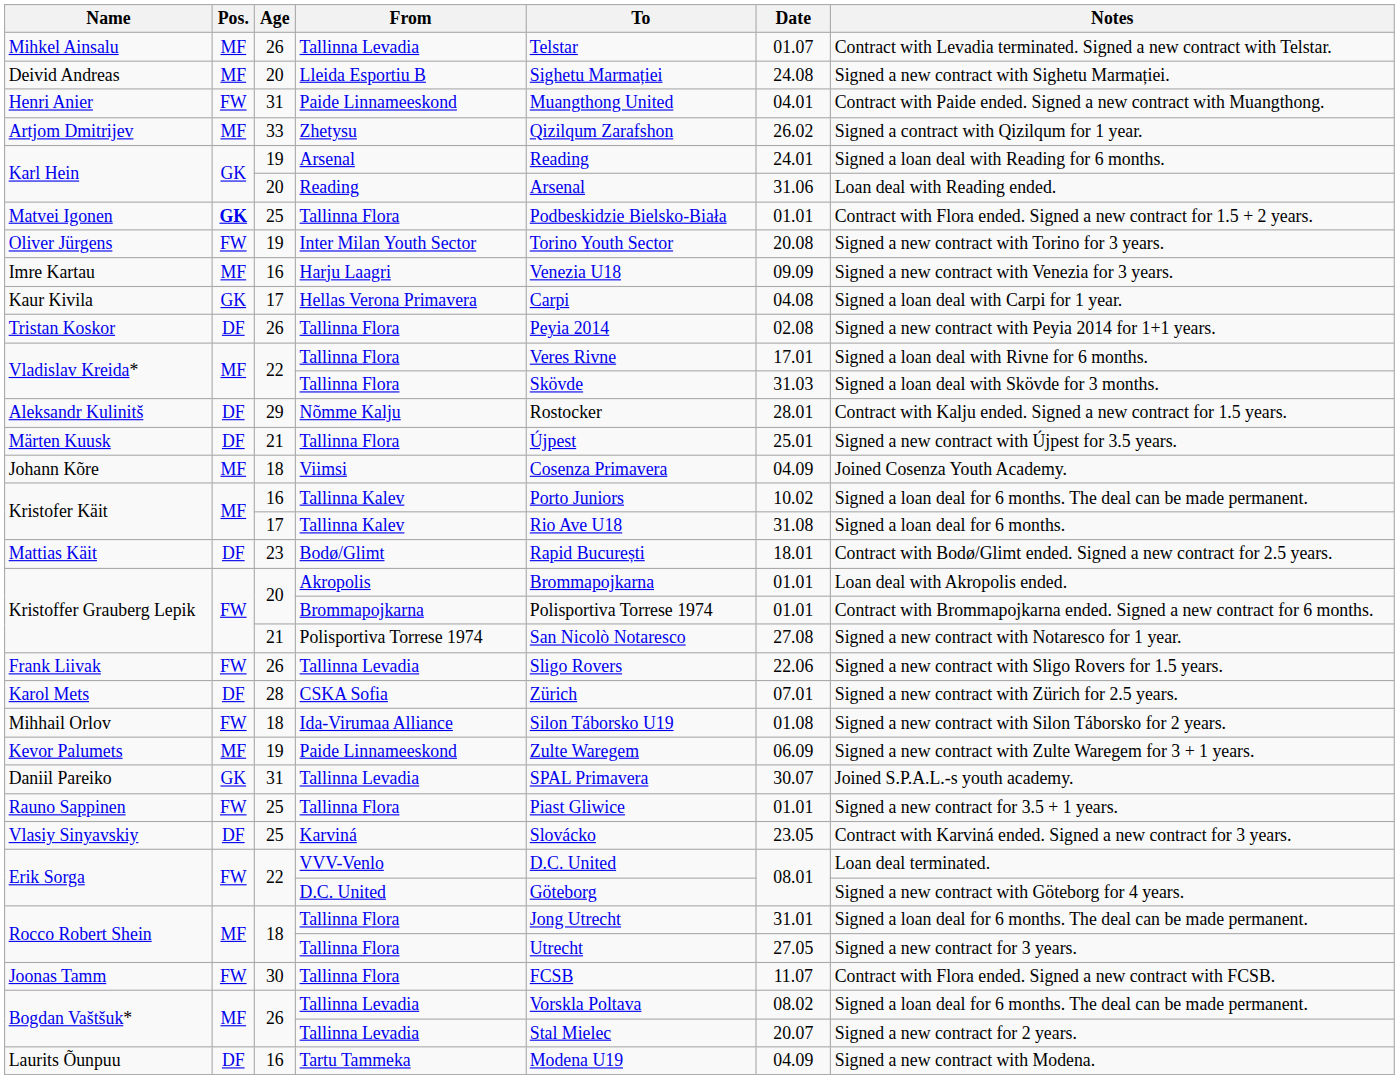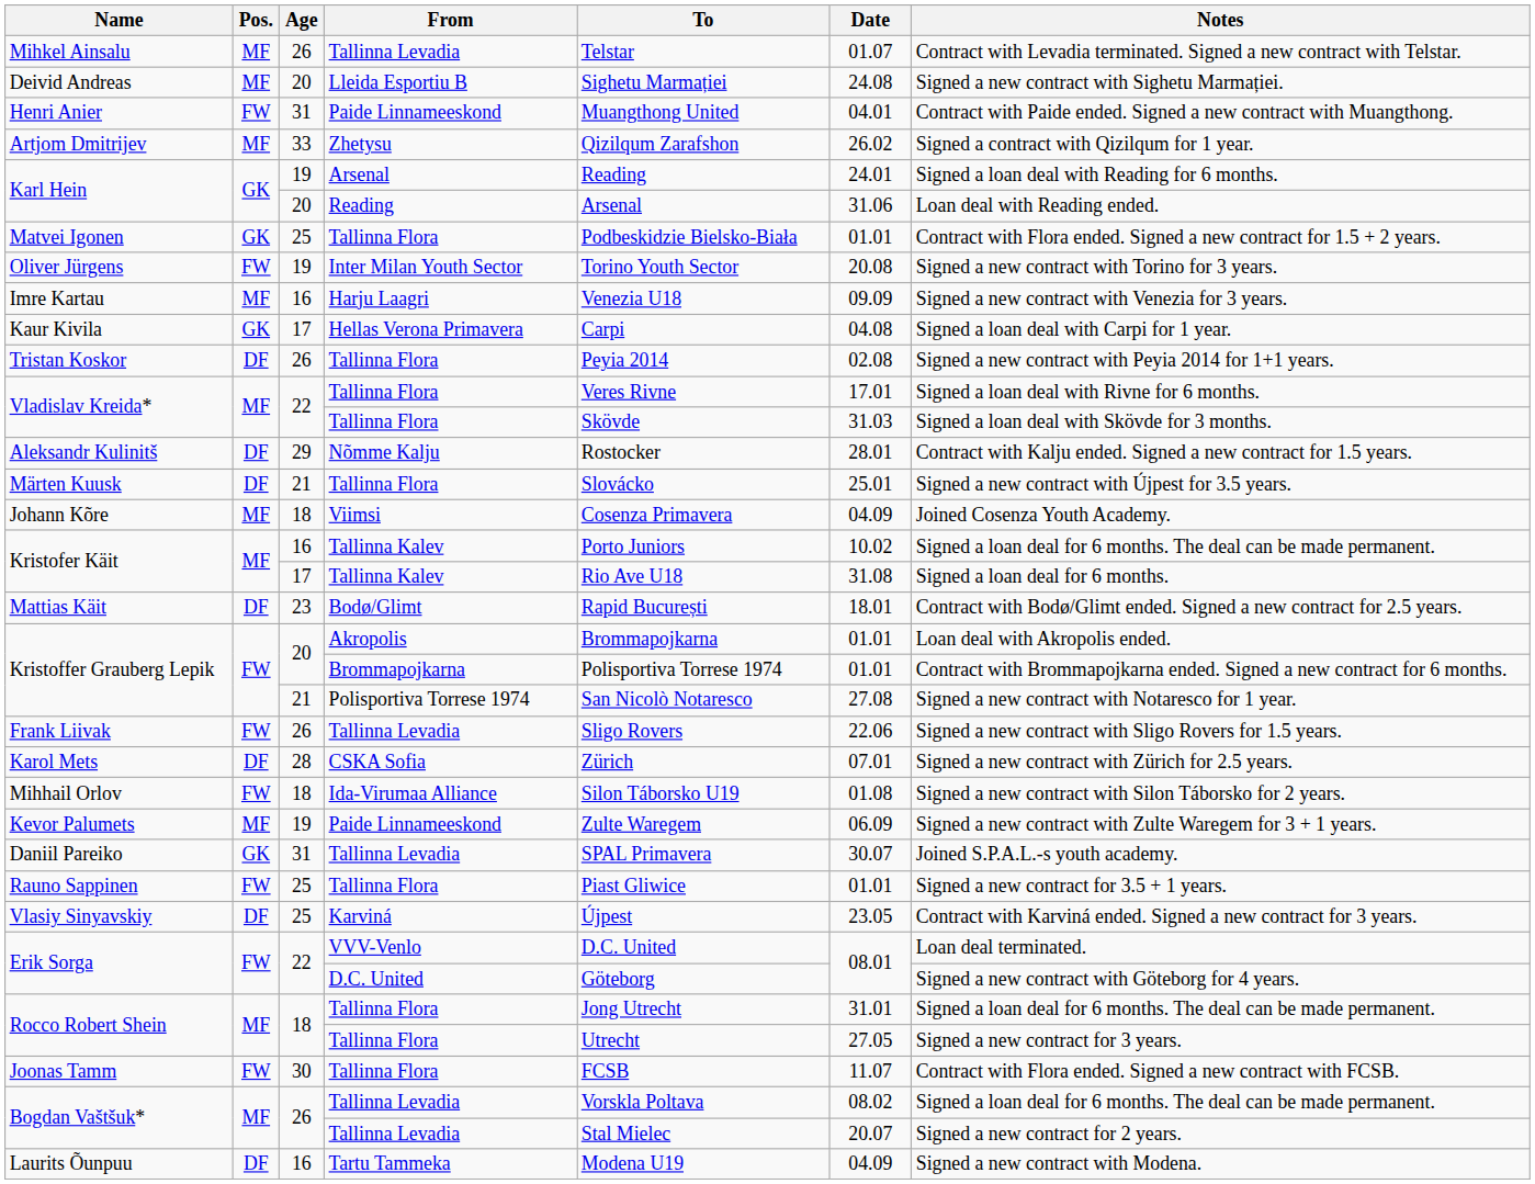Matvei Igonen | Pos.: bold -> normal
Märten Kuusk | To: Újpest -> Slovácko
Vlasiy Sinyavskiy | To: Slovácko -> Újpest
